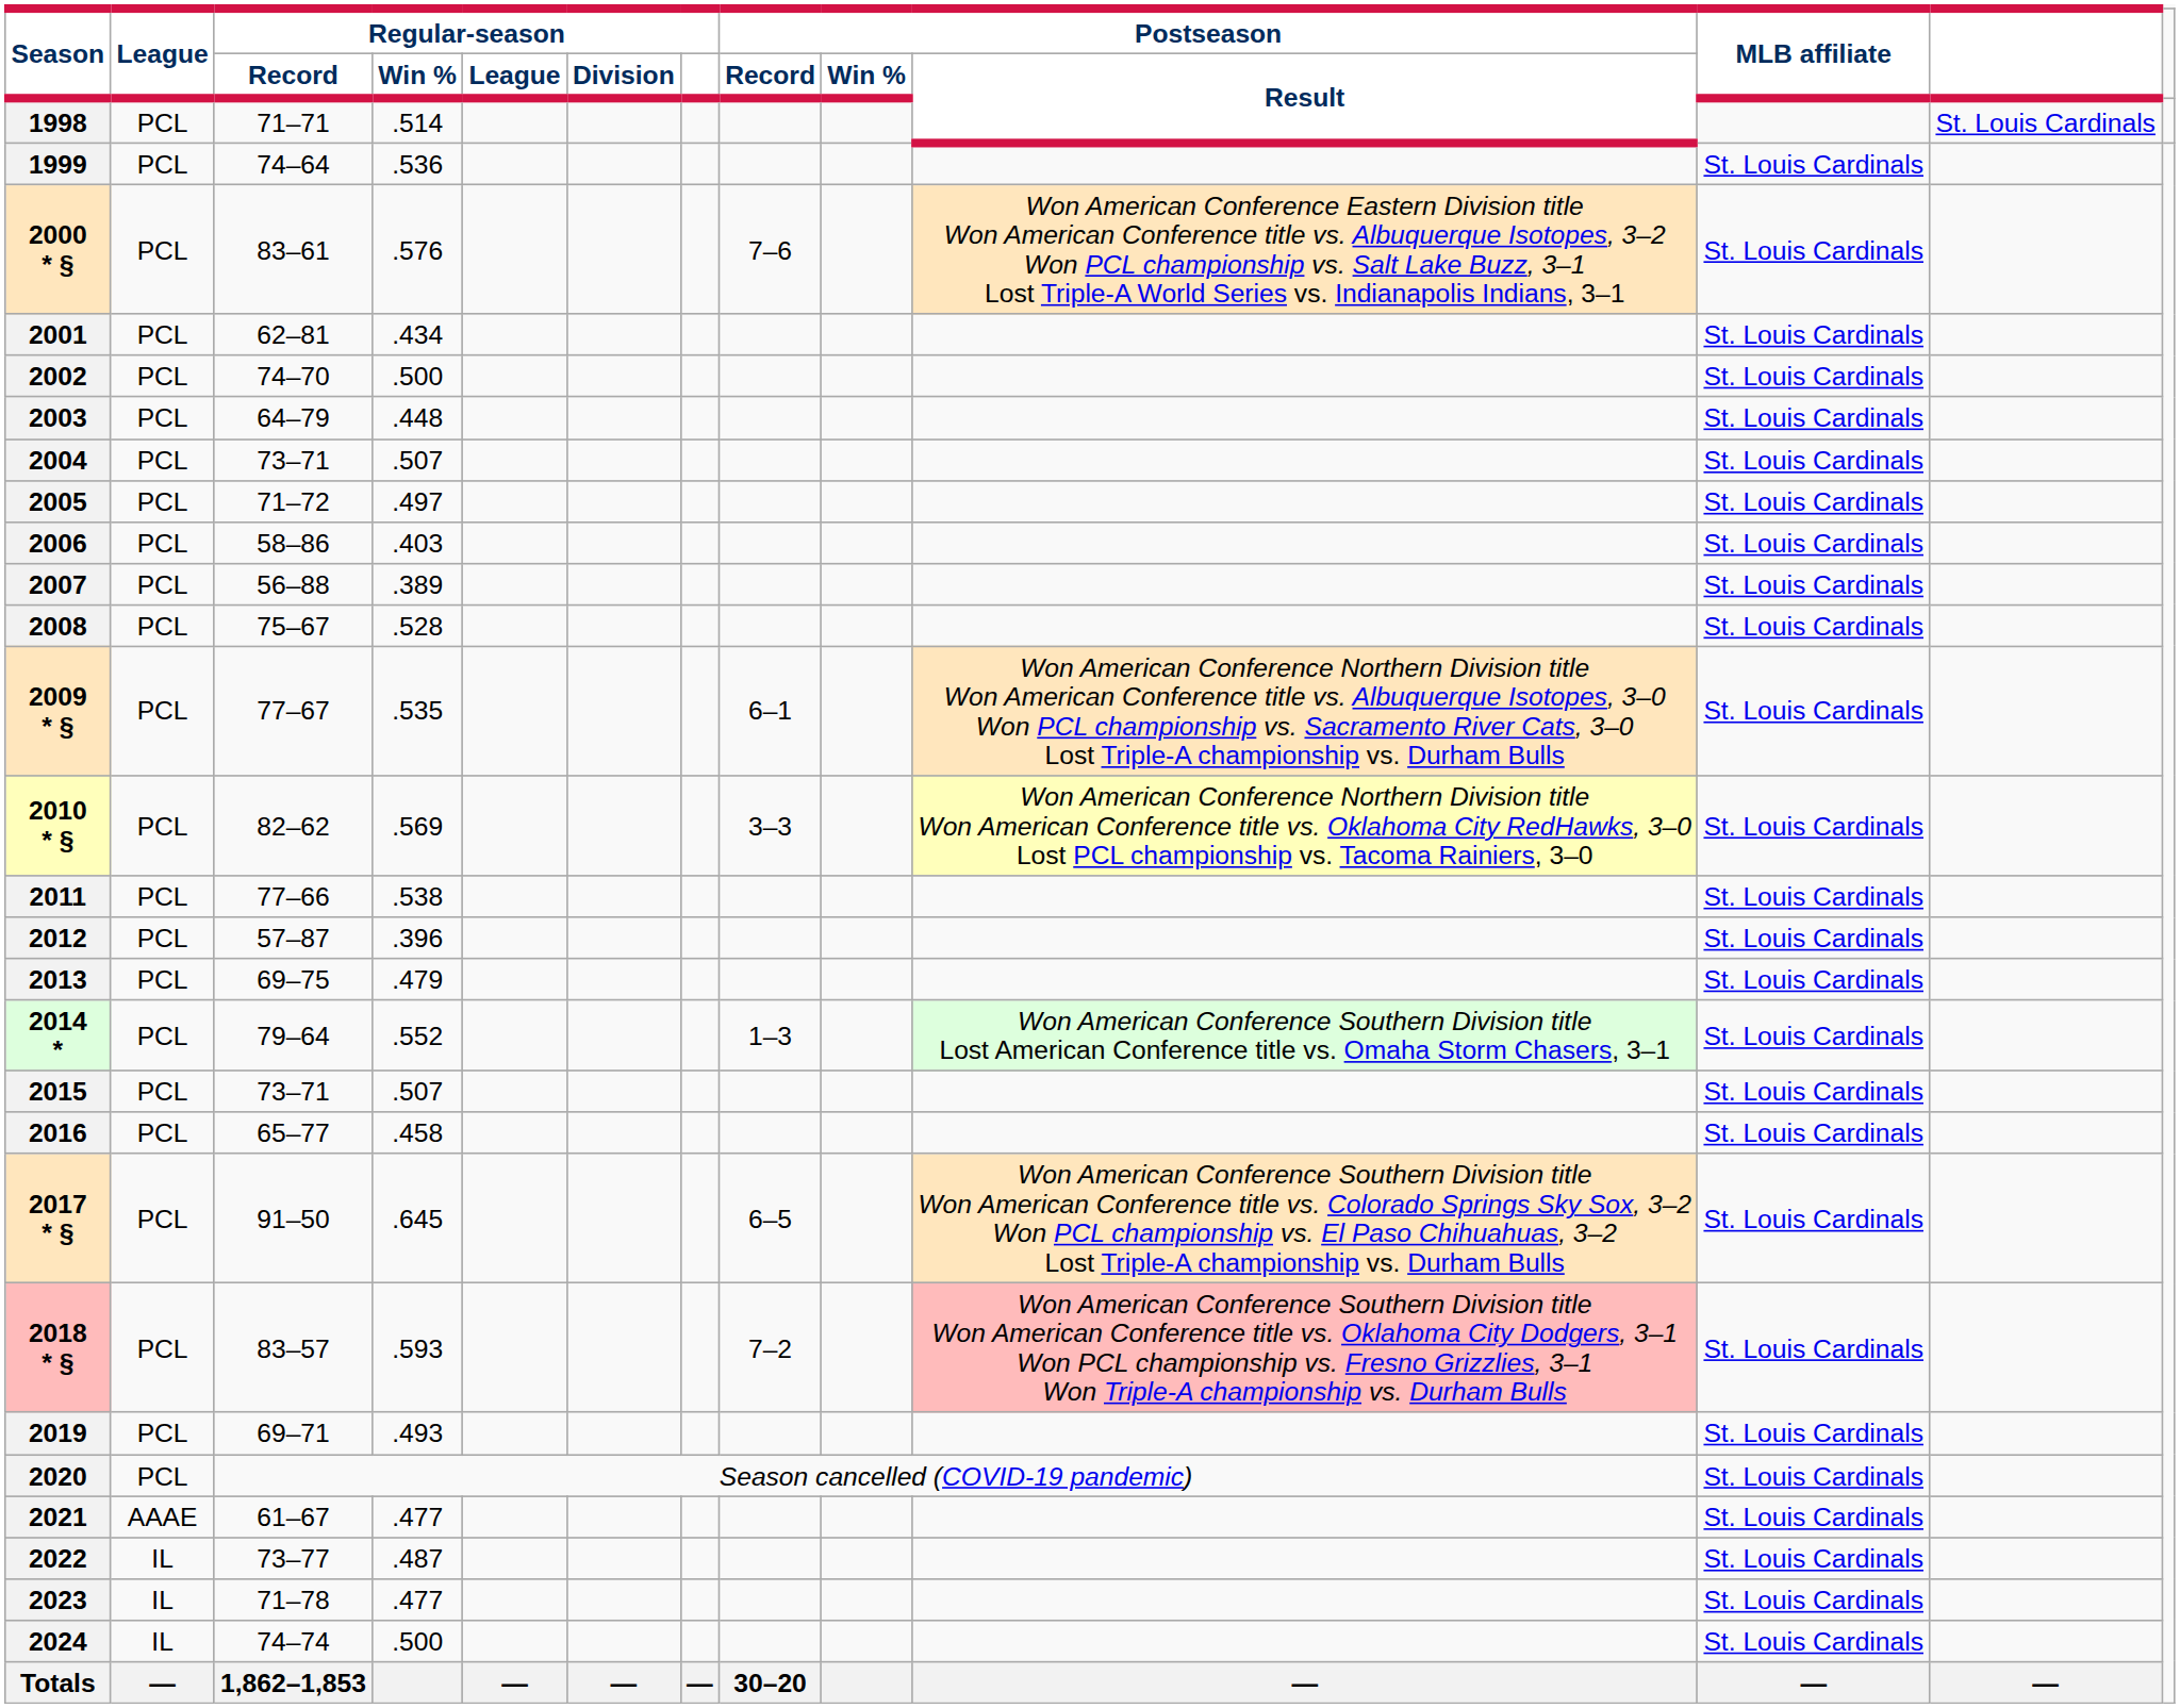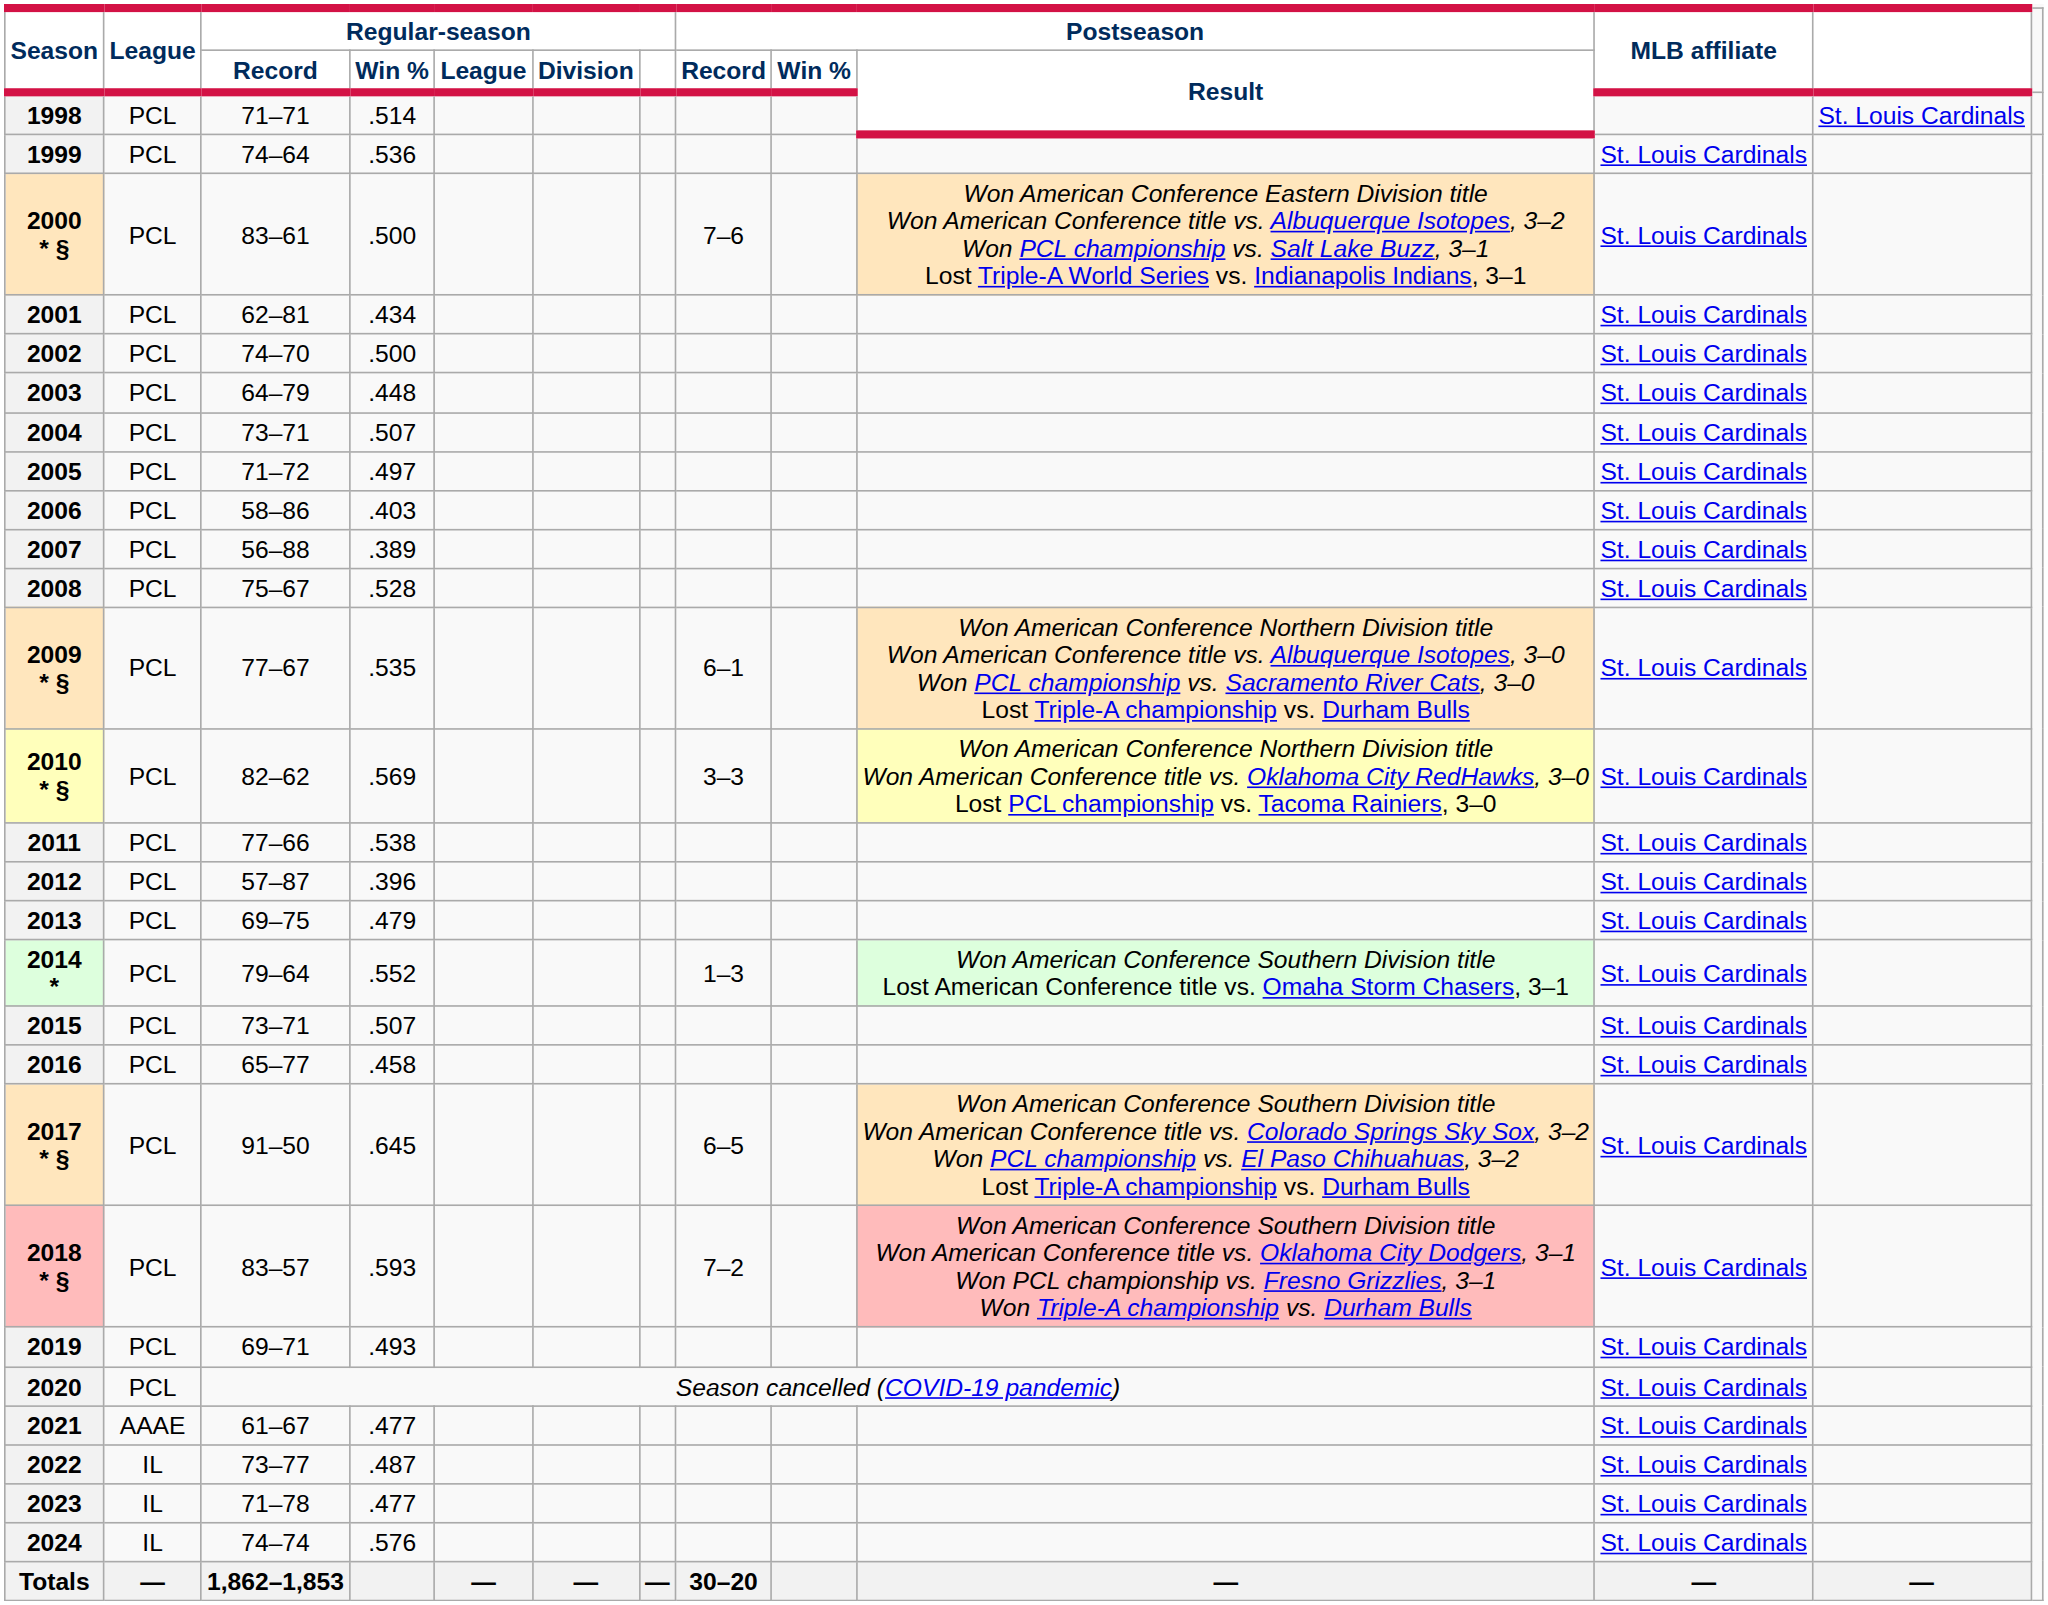2000 * § | Regular-season / Win %: .576 -> .500
2024 | Regular-season / Win %: .500 -> .576
